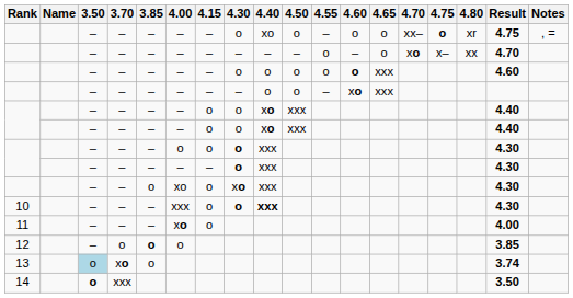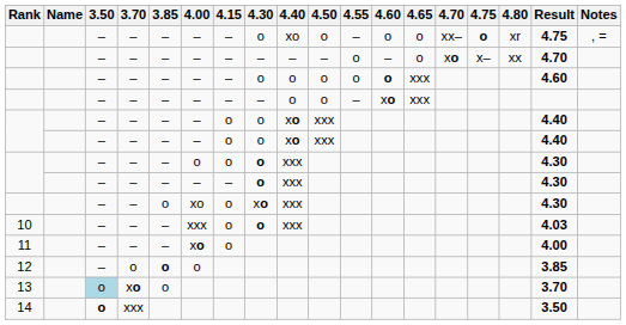10 | 4.40: bold -> normal
10 | Result: 4.30 -> 4.03
13 | Result: 3.74 -> 3.70
